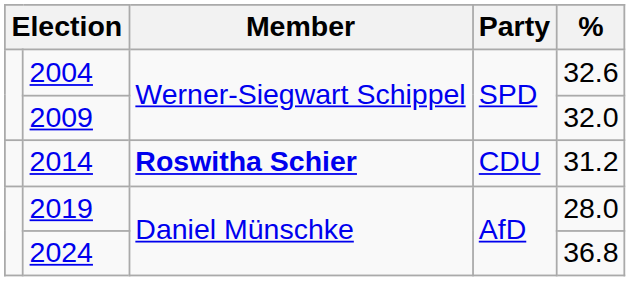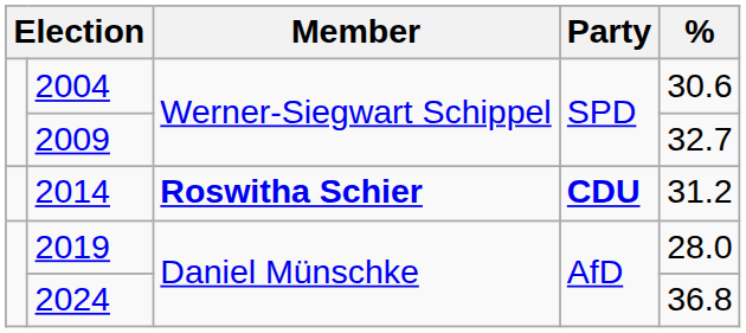2004 | %: 32.6 -> 30.6
2009 | %: 32.0 -> 32.7
2014 | Party: normal -> bold
